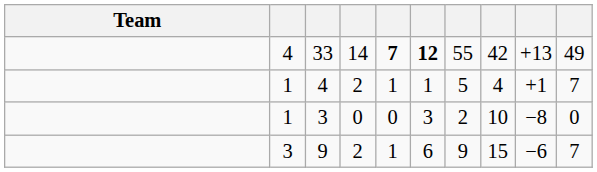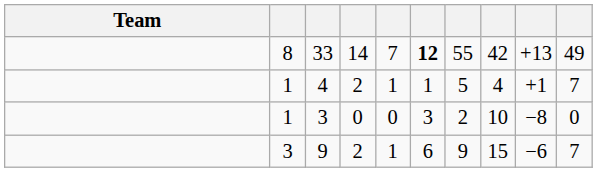33 | column 2: 4 -> 8
33 | column 5: bold -> normal
